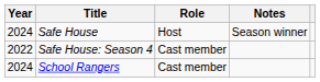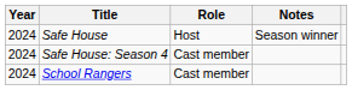Safe House: Season 4 | Year: 2022 -> 2024
